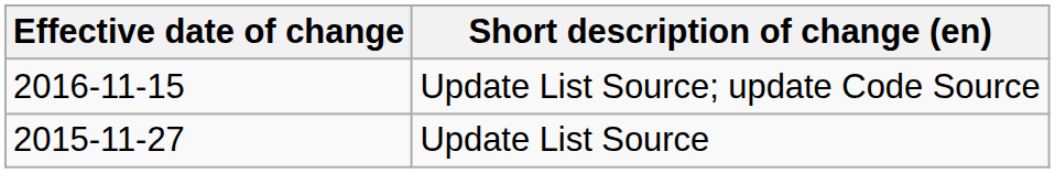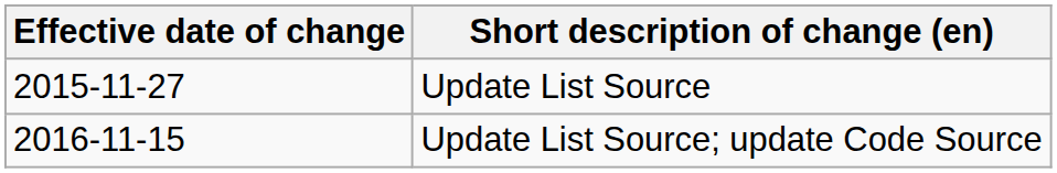rows swapped: Update List Source <-> Update List Source; update Code Source
